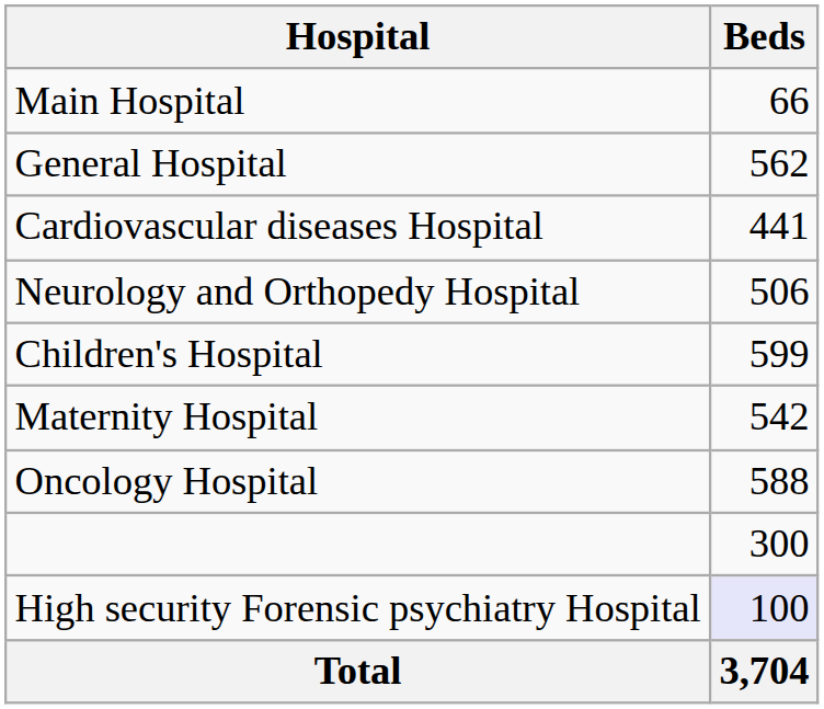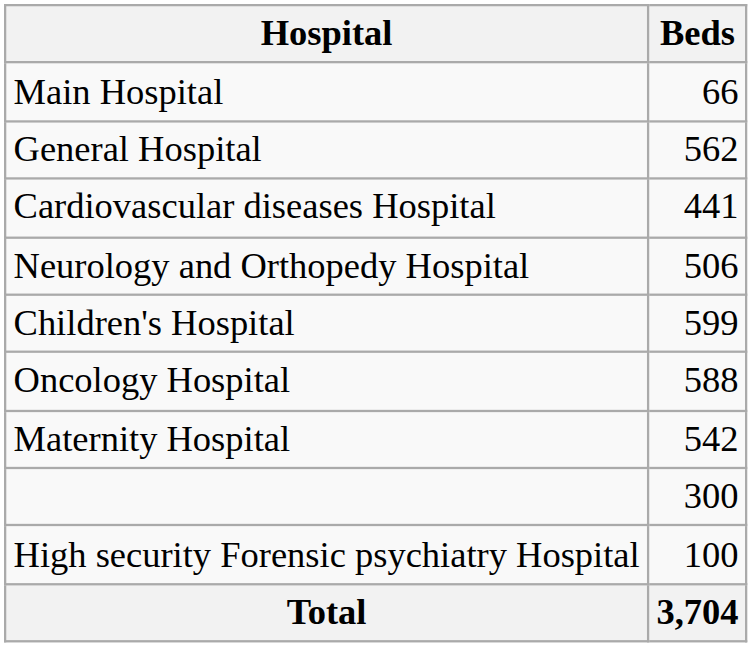rows swapped: Maternity Hospital <-> Oncology Hospital
High security Forensic psychiatry Hospital | Beds: lavender background -> no background
